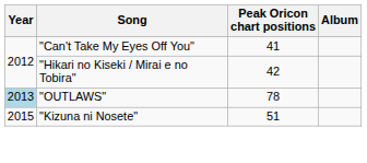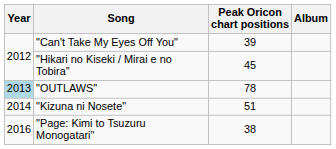"Can't Take My Eyes Off You" | Peak Oricon chart positions: 41 -> 39
"Hikari no Kiseki / Mirai e no Tobira" | Peak Oricon chart positions: 42 -> 45
"Kizuna ni Nosete" | Year: 2015 -> 2014
+ row: 2016 | "Page: Kimi to Tsuzuru Monogatari" | 38
